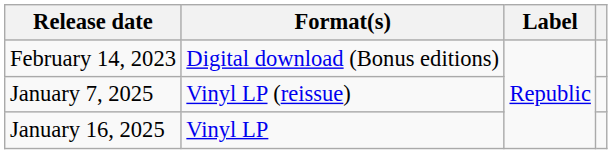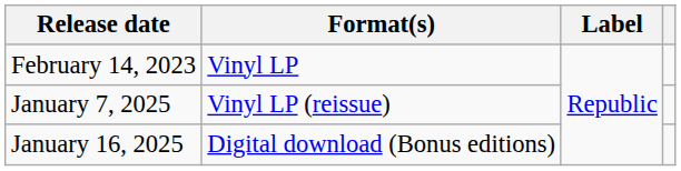February 14, 2023 | Format(s): Digital download (Bonus editions) -> Vinyl LP
January 16, 2025 | Format(s): Vinyl LP -> Digital download (Bonus editions)
